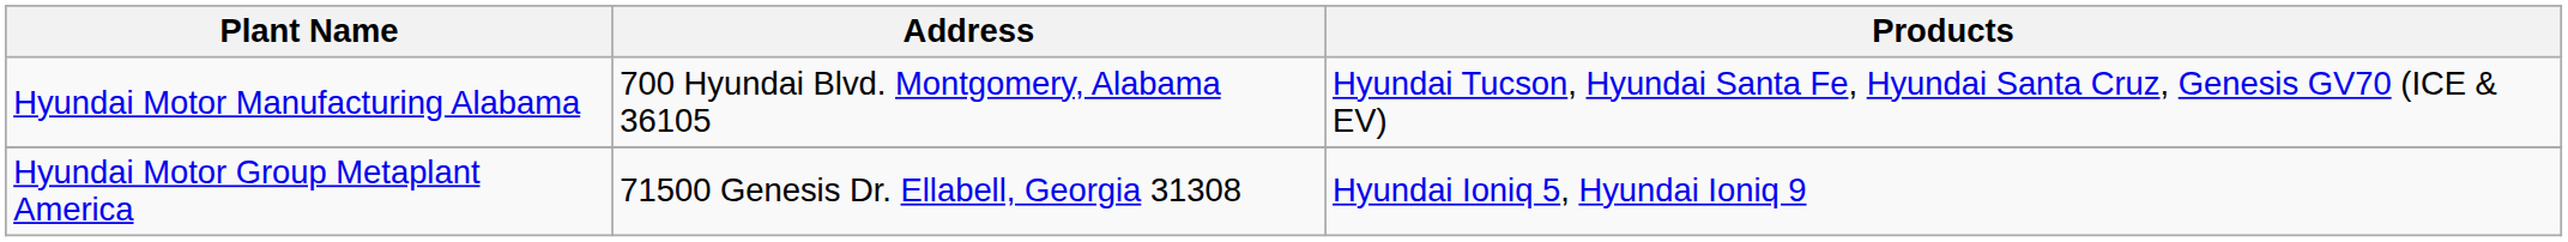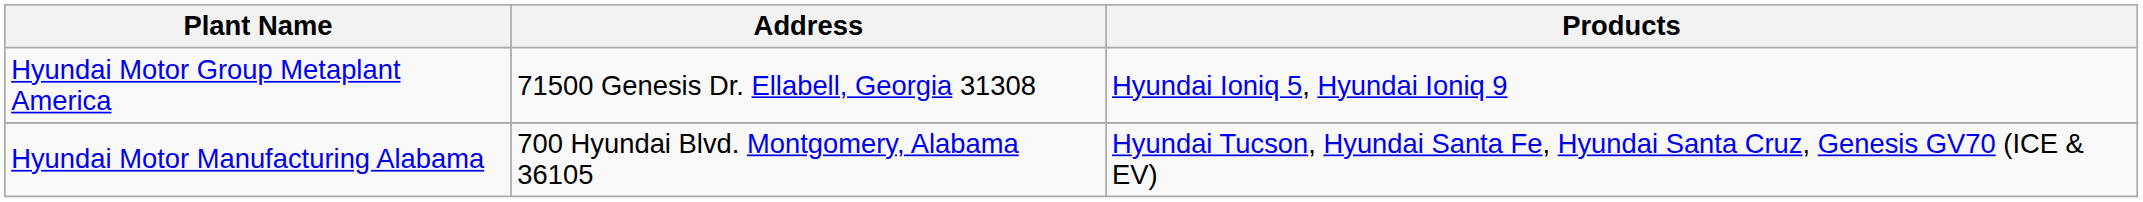rows swapped: Hyundai Motor Manufacturing Alabama <-> Hyundai Motor Group Metaplant America
